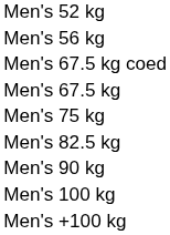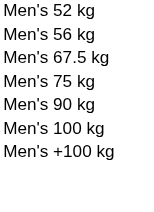- row: Men's 67.5 kg coed
- row: Men's 82.5 kg
